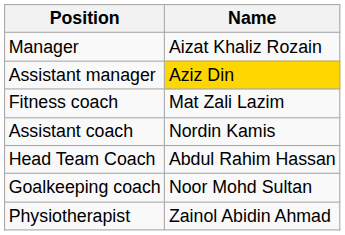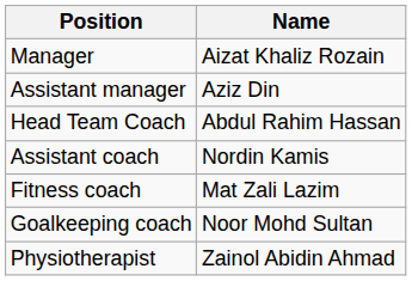Assistant manager | Name: gold background -> no background
rows swapped: Head Team Coach <-> Fitness coach
